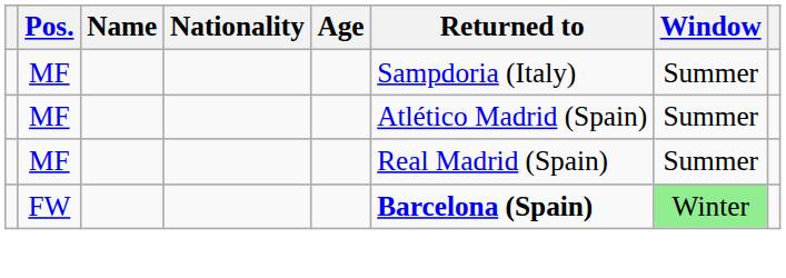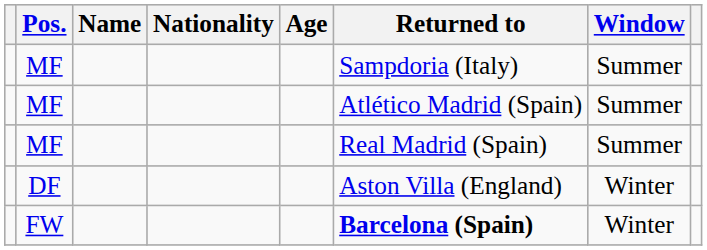+ row: DF | Aston Villa (England) | Winter
FW | Window: lightgreen background -> no background
